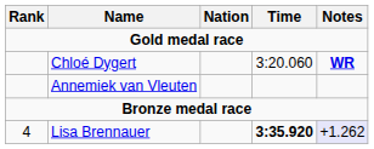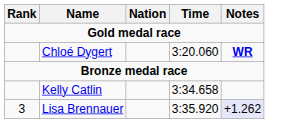- row: Annemiek van Vleuten
+ row: Kelly Catlin | 3:34.658
Lisa Brennauer | Rank: 4 -> 3
Lisa Brennauer | Time: bold -> normal
